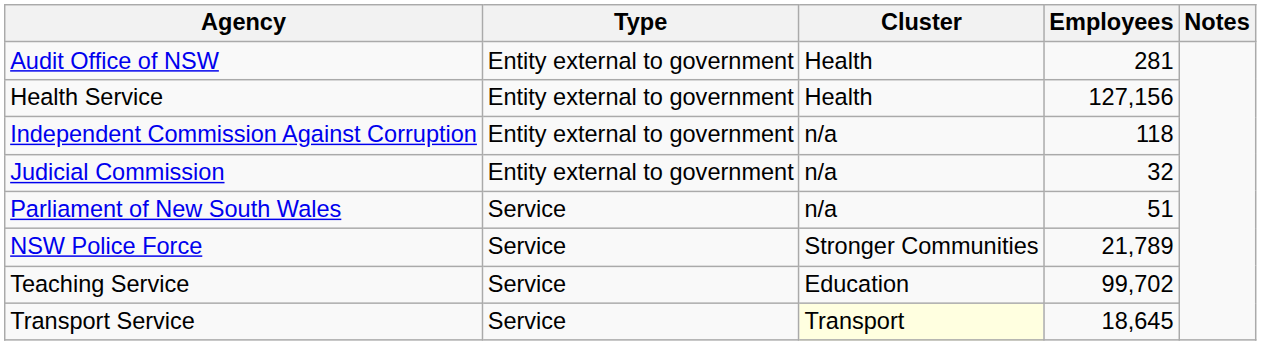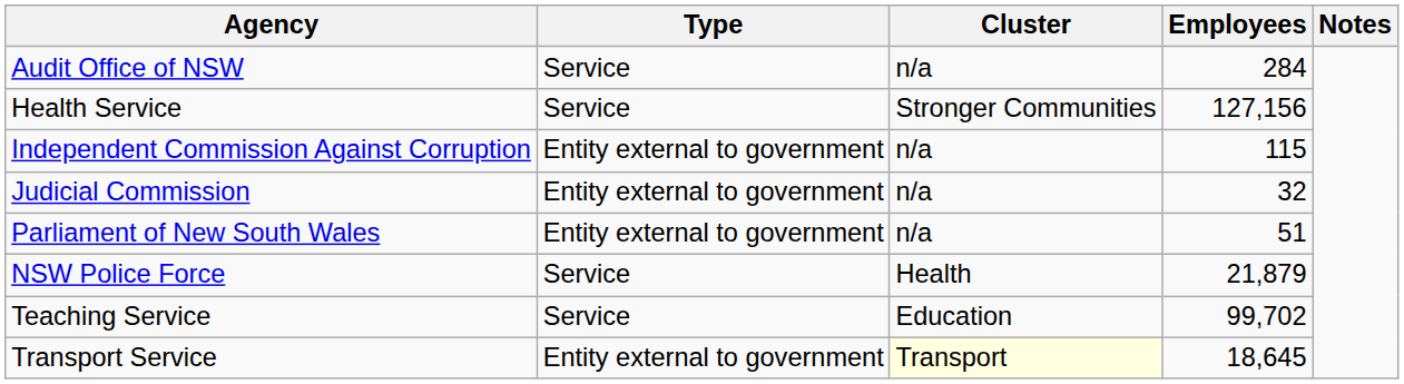Audit Office of NSW | Type: Entity external to government -> Service
Audit Office of NSW | Cluster: Health -> n/a
Audit Office of NSW | Employees: 281 -> 284
Health Service | Type: Entity external to government -> Service
Health Service | Cluster: Health -> Stronger Communities
Independent Commission Against Corruption | Employees: 118 -> 115
Parliament of New South Wales | Type: Service -> Entity external to government
NSW Police Force | Cluster: Stronger Communities -> Health
NSW Police Force | Employees: 21,789 -> 21,879
Transport Service | Type: Service -> Entity external to government
